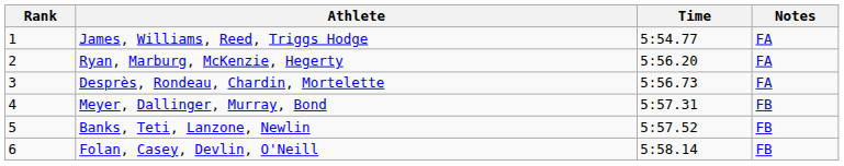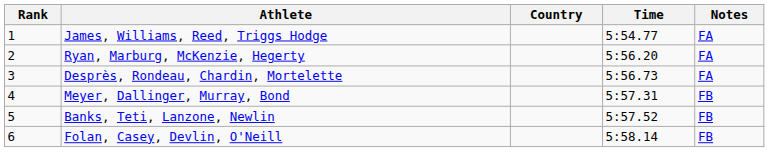+ column: Country
